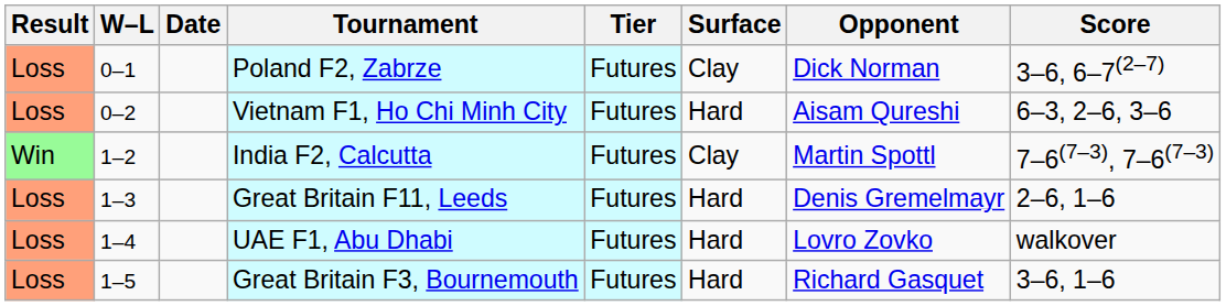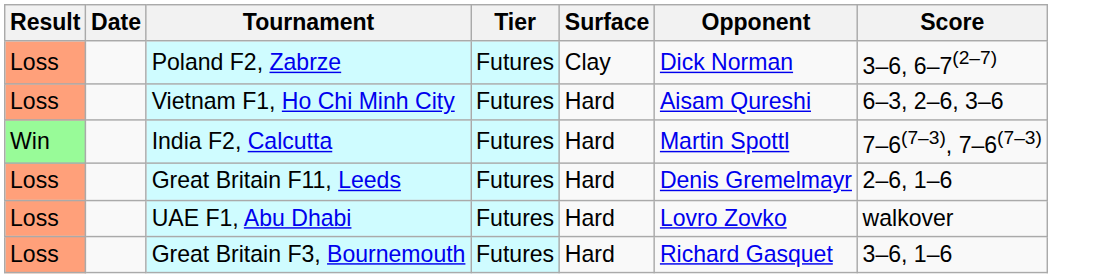- column: W–L | 0–1 | 0–2 | 1–2 | 1–3 | 1–4 | 1–5
India F2, Calcutta | Surface: Clay -> Hard
